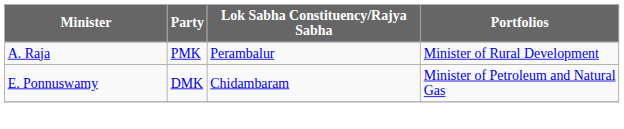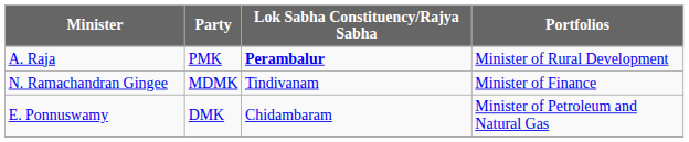A. Raja | Lok Sabha Constituency/Rajya Sabha: normal -> bold
+ row: N. Ramachandran Gingee | MDMK | Tindivanam | Minister of Finance
